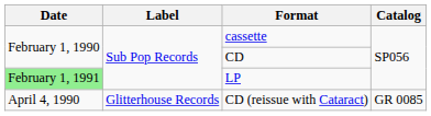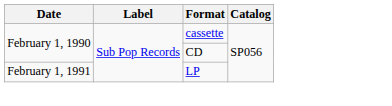LP | Date: lightgreen background -> no background
- row: April 4, 1990 | Glitterhouse Records | CD (reissue with Cataract) | GR 0085
